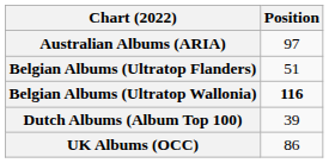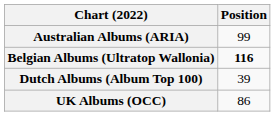Australian Albums (ARIA) | Position: 97 -> 99
- row: Belgian Albums (Ultratop Flanders) | 51
